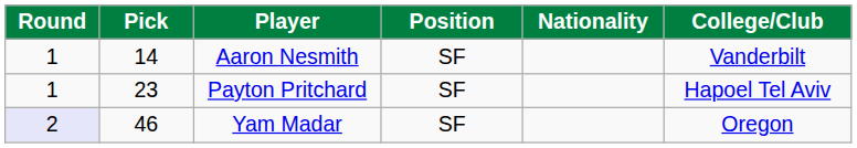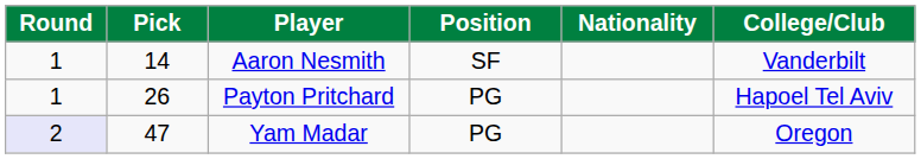Payton Pritchard | Pick: 23 -> 26
Payton Pritchard | Position: SF -> PG
Yam Madar | Pick: 46 -> 47
Yam Madar | Position: SF -> PG
